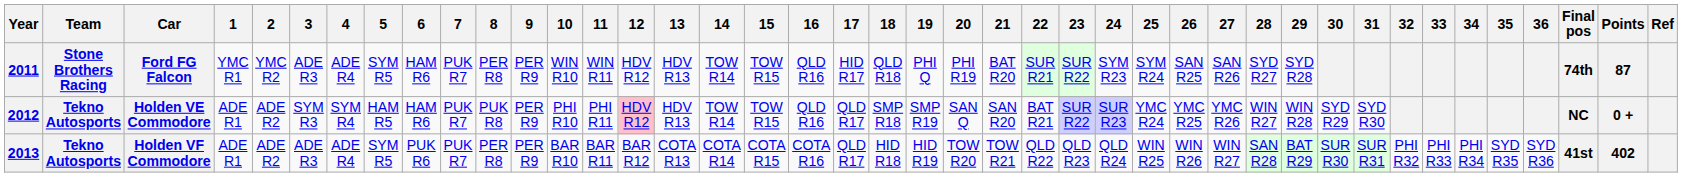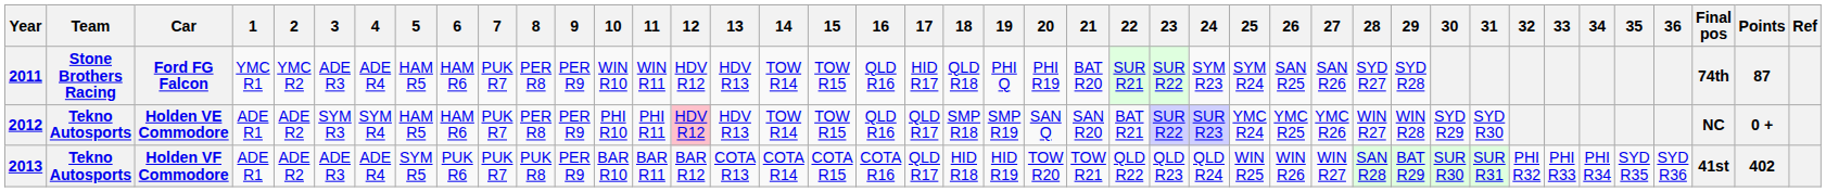Ford FG Falcon | 5: SYM R5 -> HAM R5
Holden VE Commodore | 8: PUK R8 -> PER R8
Holden VF Commodore | 8: PER R8 -> PUK R8
